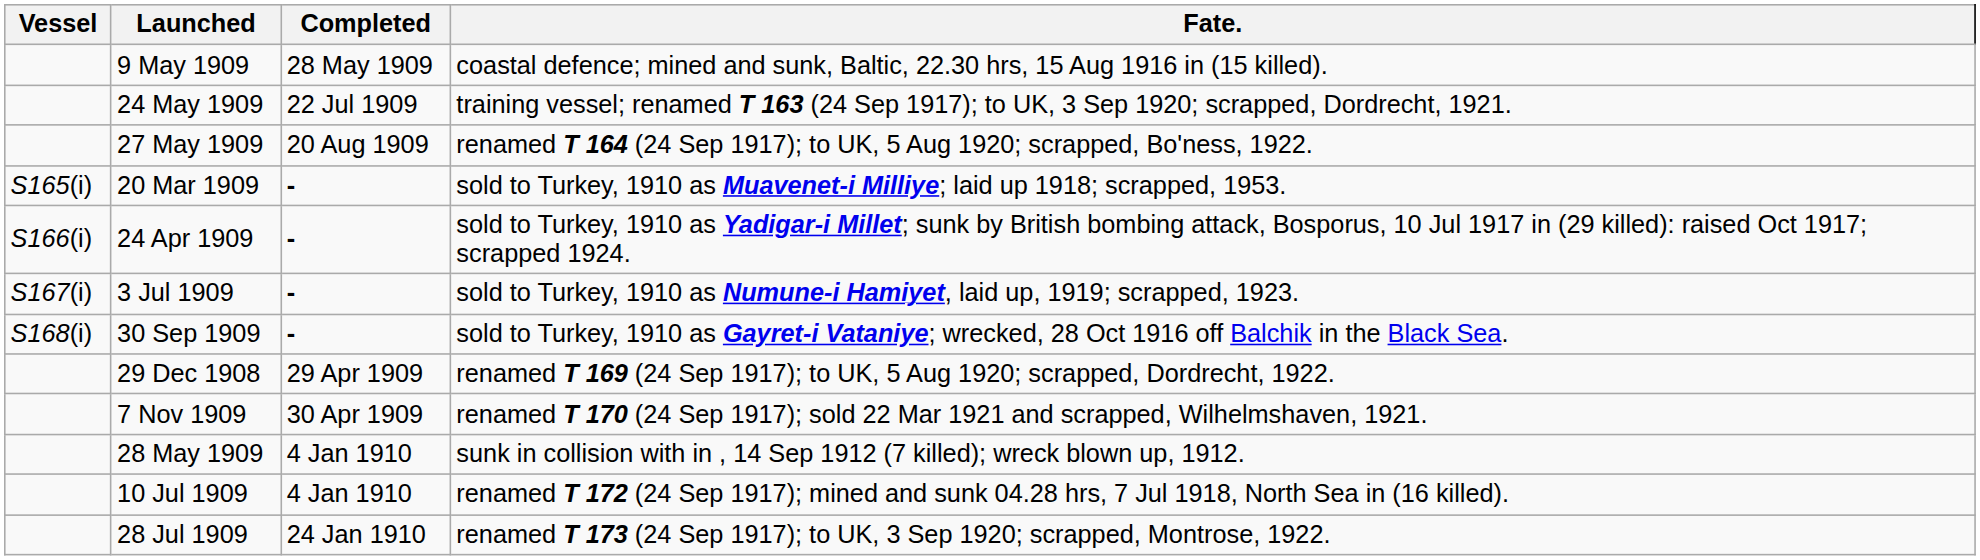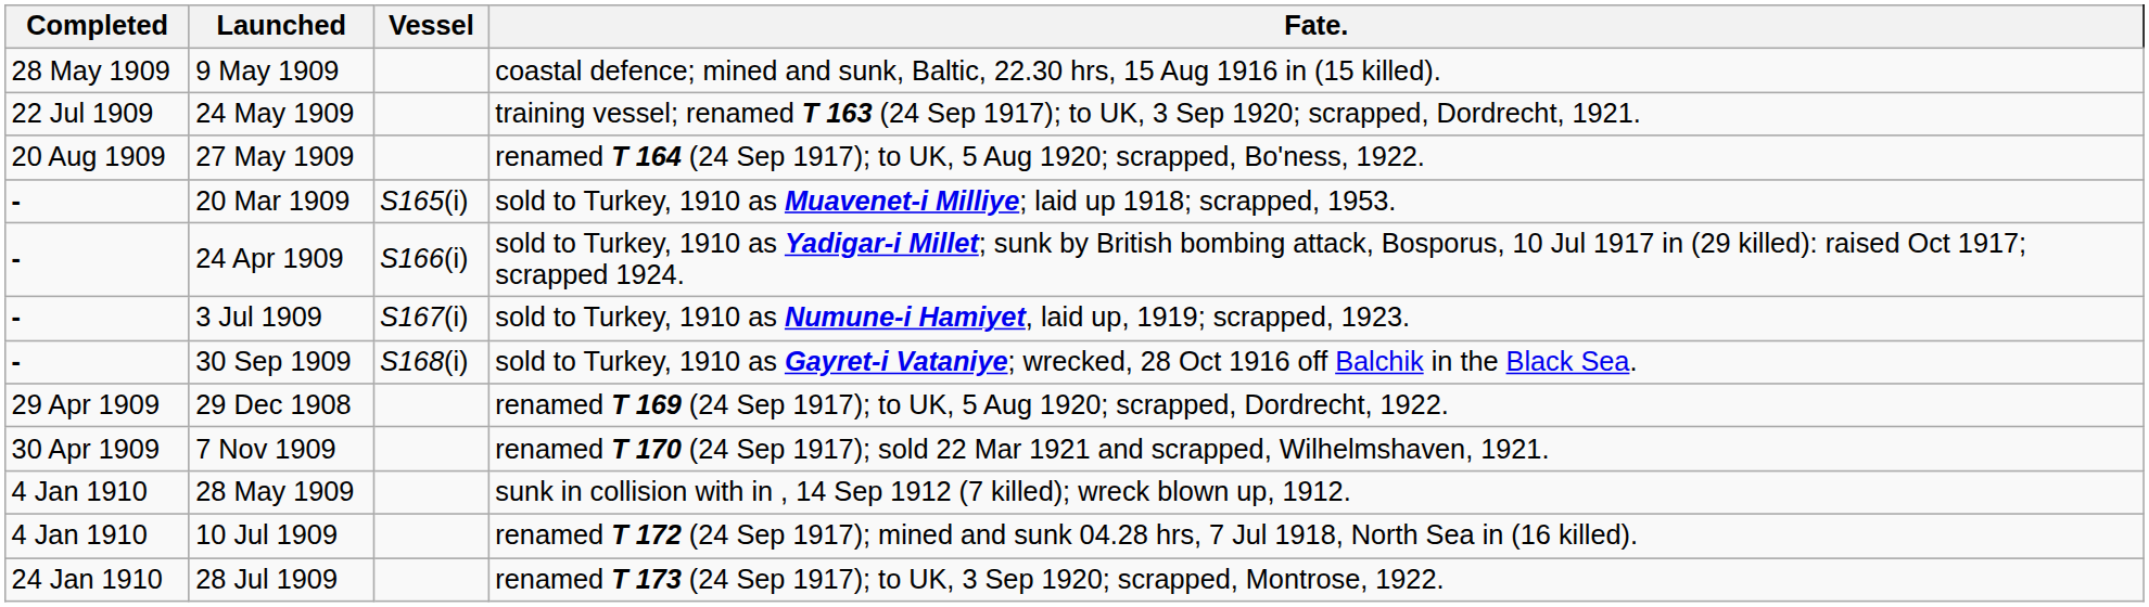columns swapped: Vessel <-> Completed
